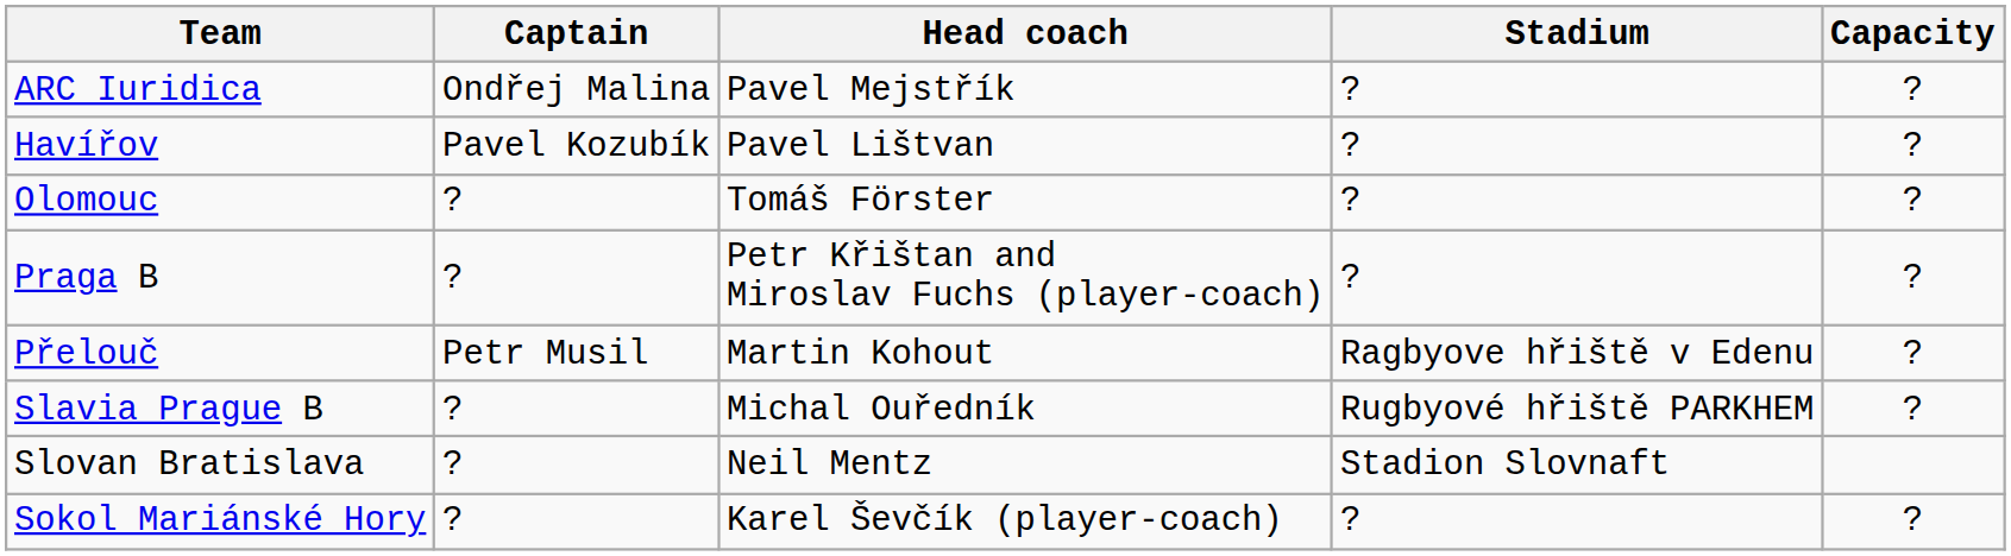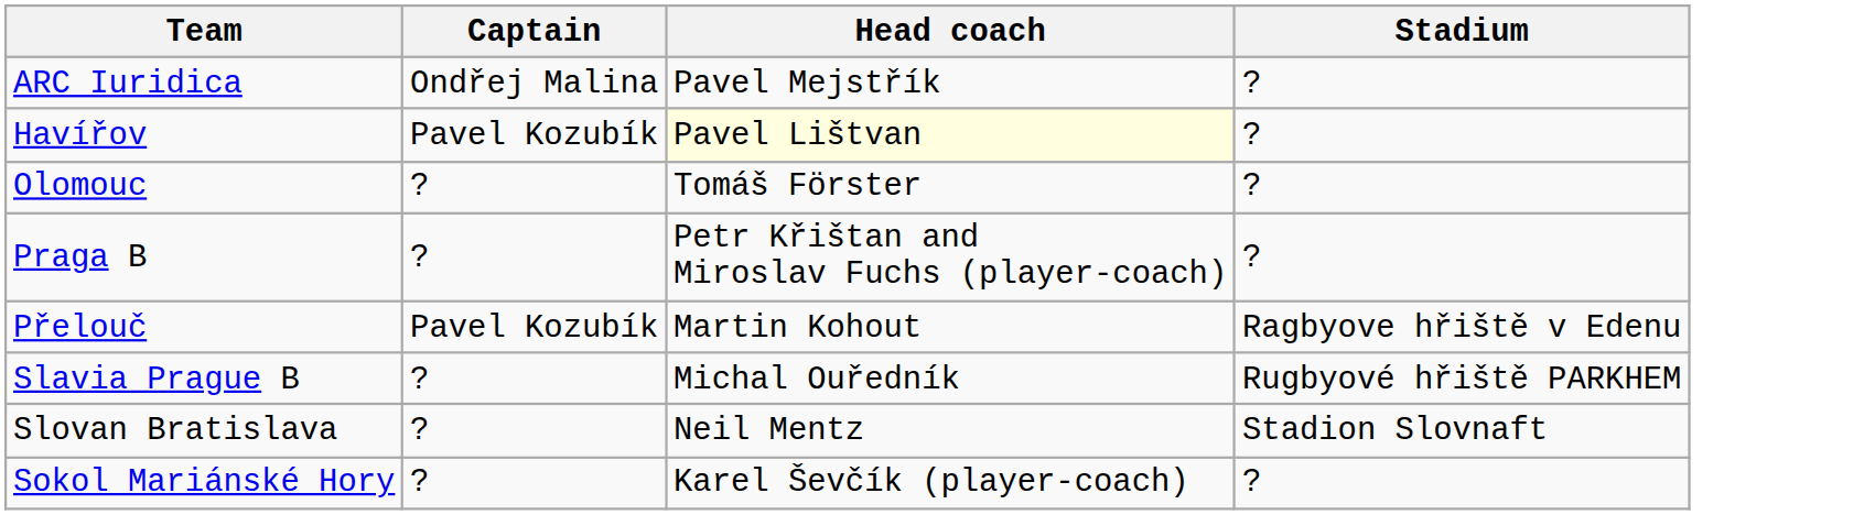- column: Capacity | ? | ? | ? | ? | ? | ? | ?
Havířov | Head coach: no background -> lightyellow background
Přelouč | Captain: Petr Musil -> Pavel Kozubík
